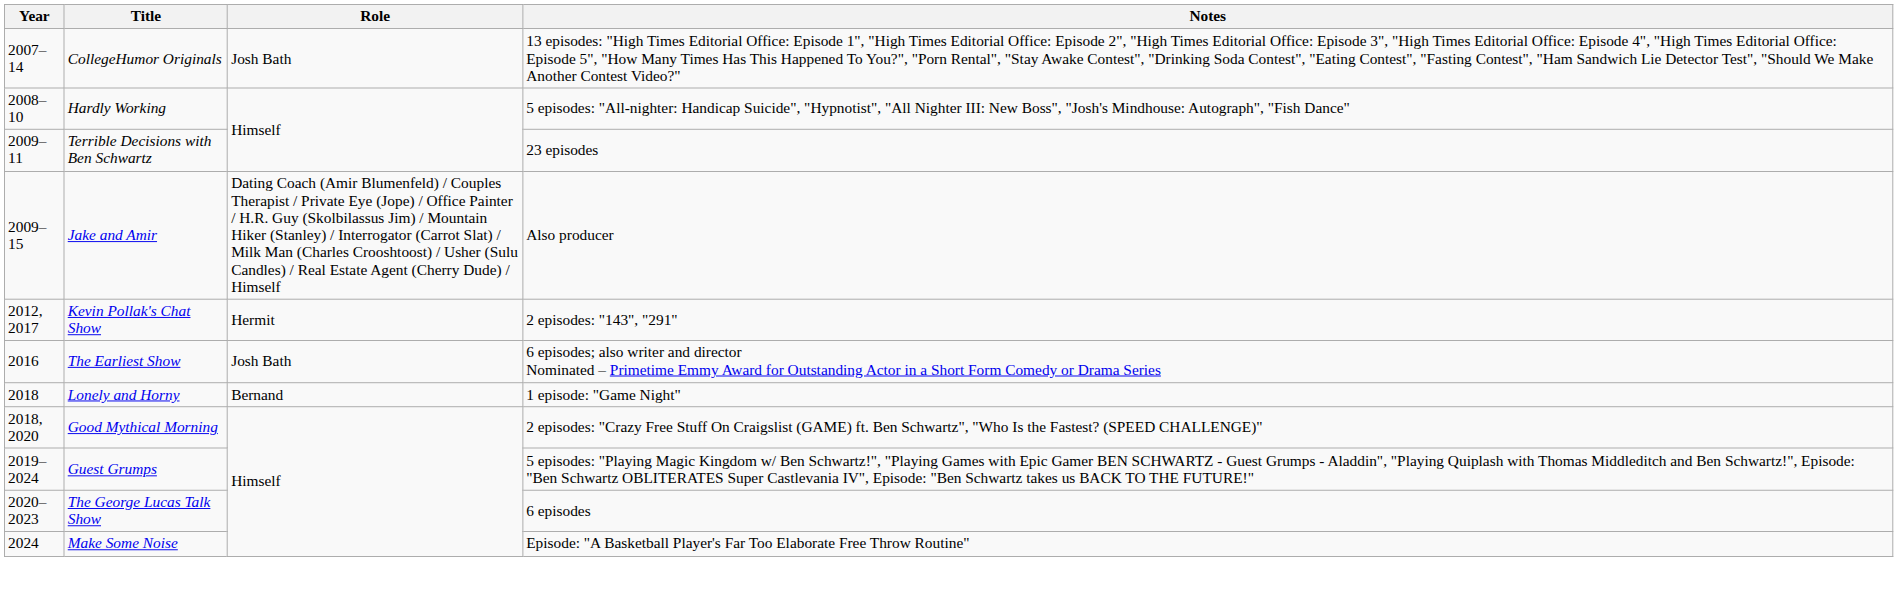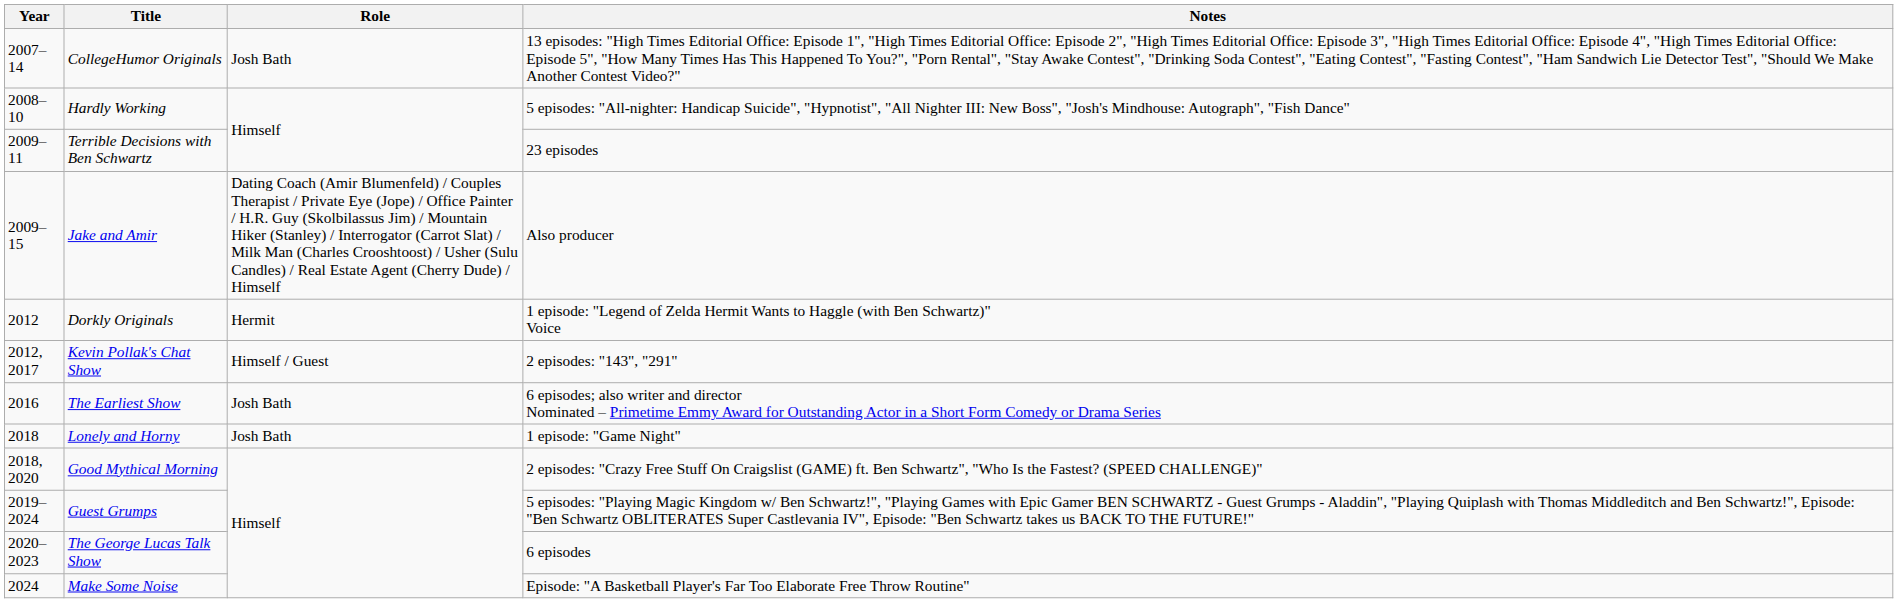+ row: 2012 | Dorkly Originals | Hermit | 1 episode: "Legend of Zelda Hermit Wants to Haggle (with Ben Schwartz)" Voice
Kevin Pollak's Chat Show | Role: Hermit -> Himself / Guest
Lonely and Horny | Role: Bernand -> Josh Bath
